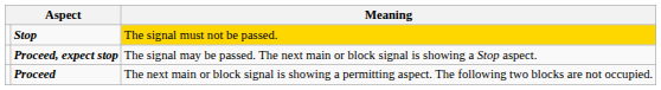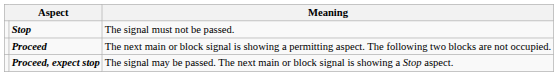Stop | Meaning: gold background -> no background
rows swapped: Proceed, expect stop <-> Proceed
